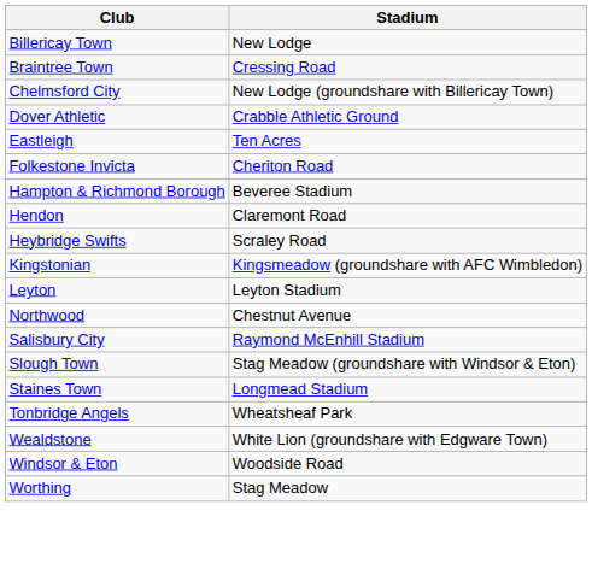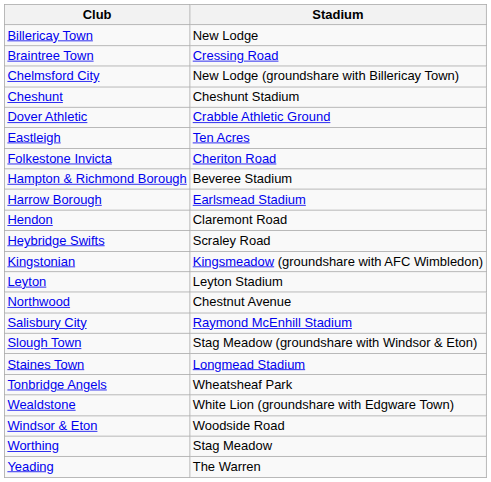+ row: Cheshunt | Cheshunt Stadium
+ row: Harrow Borough | Earlsmead Stadium
+ row: Yeading | The Warren
